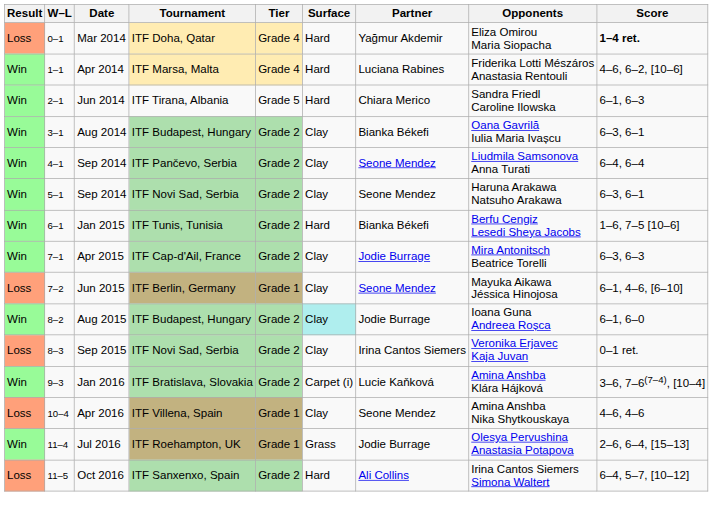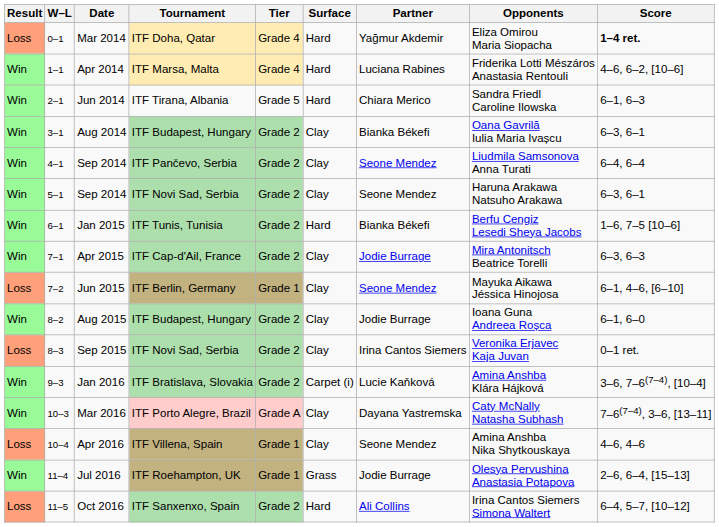Aug 2015 | Surface: paleturquoise background -> no background
+ row: Win | 10–3 | Mar 2016 | ITF Porto Alegre, Brazil | Grade A | Clay | Dayana Yastremska | Caty McNally Natasha Subhash | 7–6(7–4), 3–6, [13–11]
